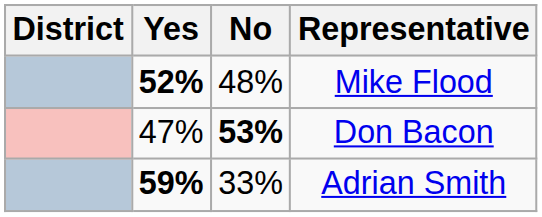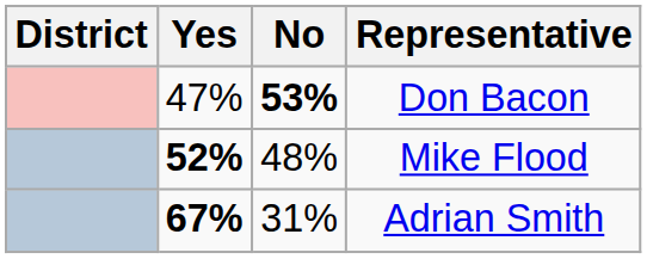rows swapped: Mike Flood <-> Don Bacon
Adrian Smith | Yes: 59% -> 67%
Adrian Smith | No: 33% -> 31%
